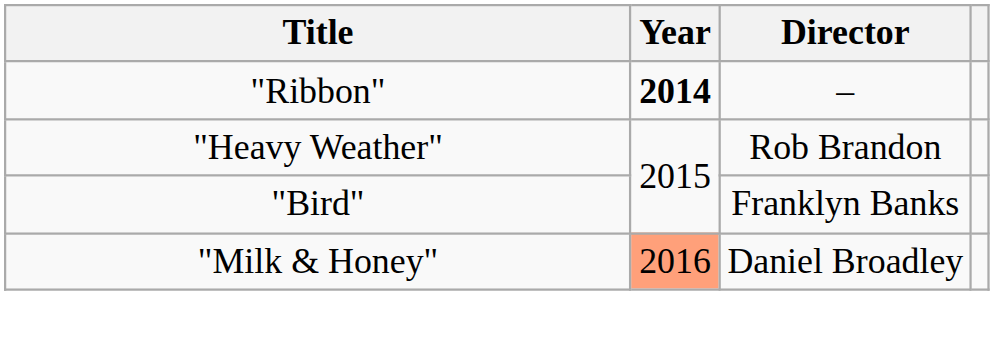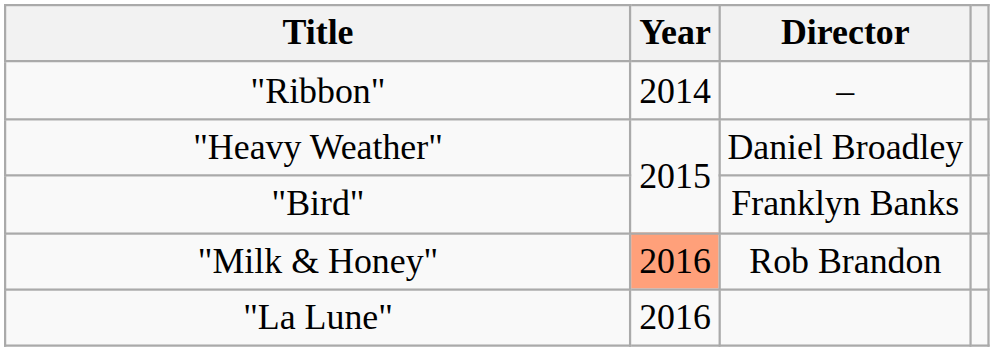"Ribbon" | Year: bold -> normal
"Heavy Weather" | Director: Rob Brandon -> Daniel Broadley
"Milk & Honey" | Director: Daniel Broadley -> Rob Brandon
+ row: "La Lune" | 2016
